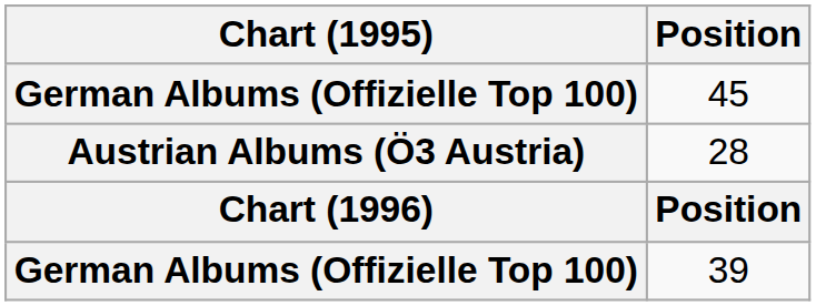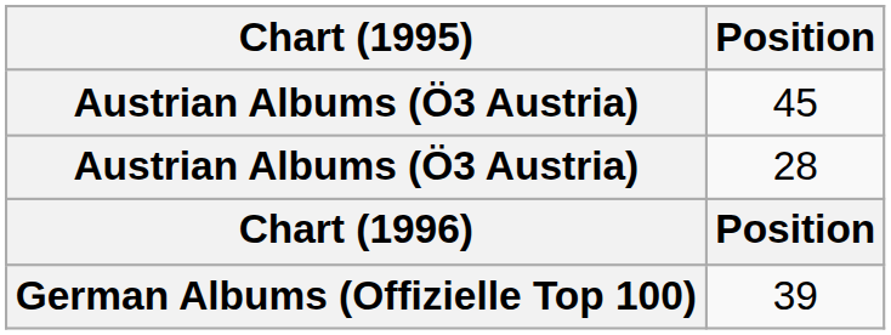45 | Chart (1995): German Albums (Offizielle Top 100) -> Austrian Albums (Ö3 Austria)
